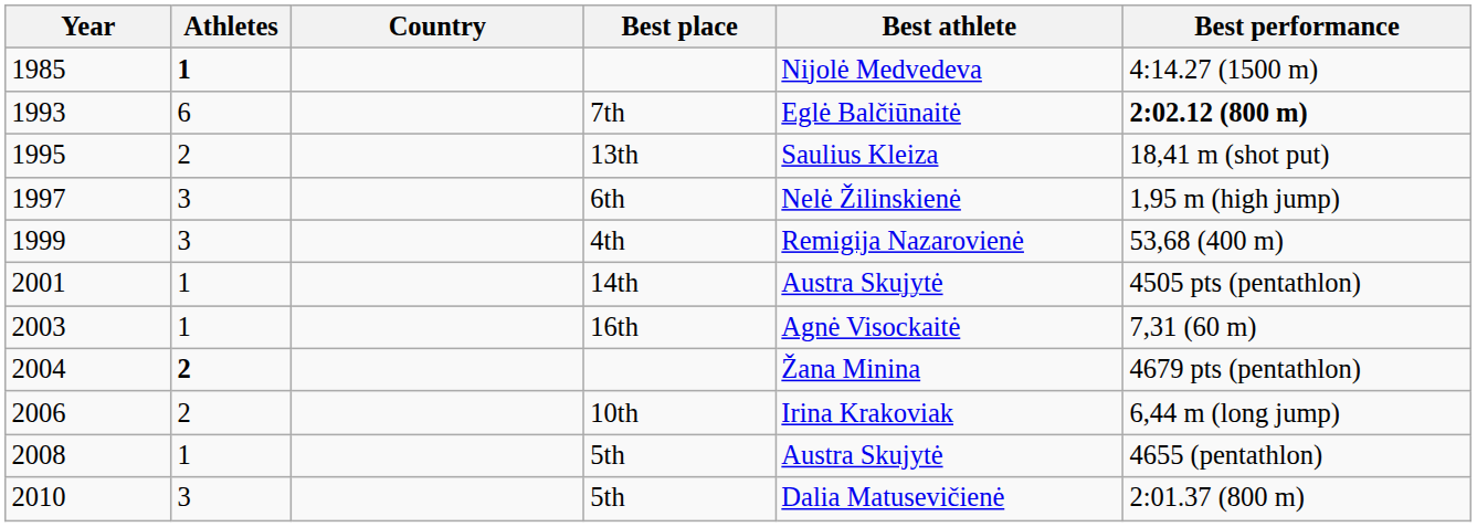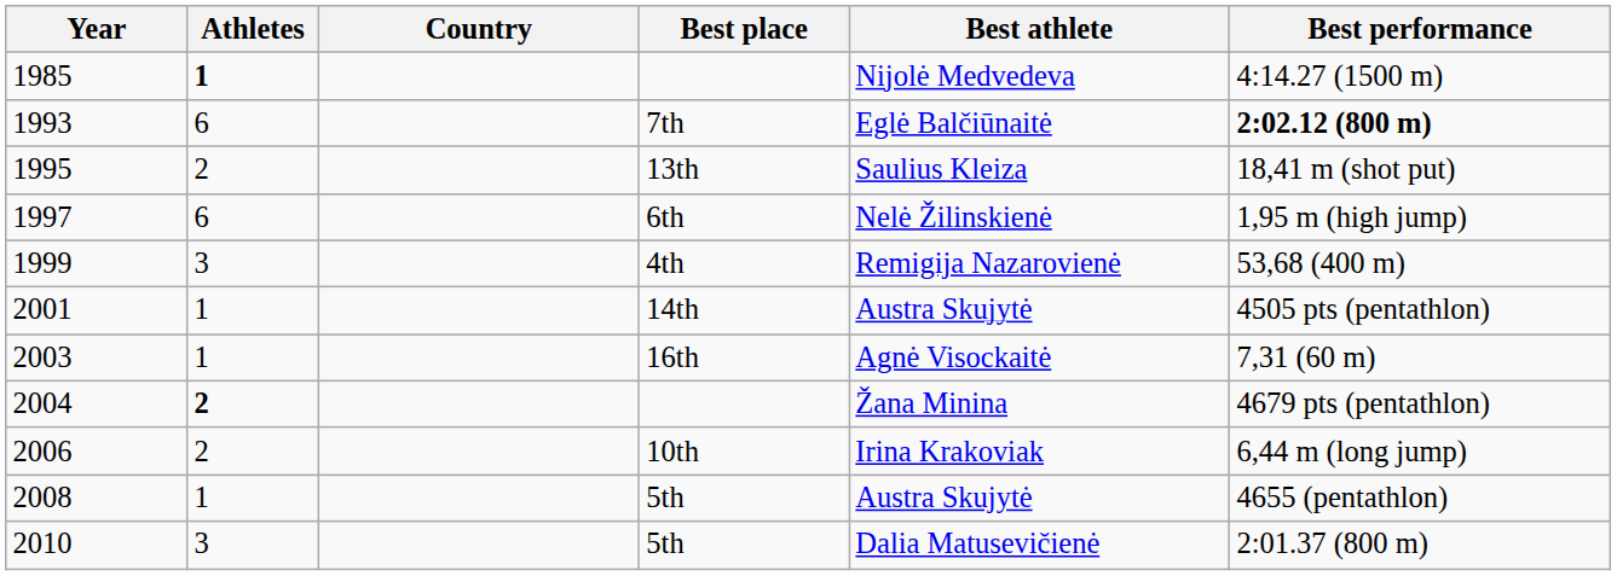1997 | Athletes: 3 -> 6
